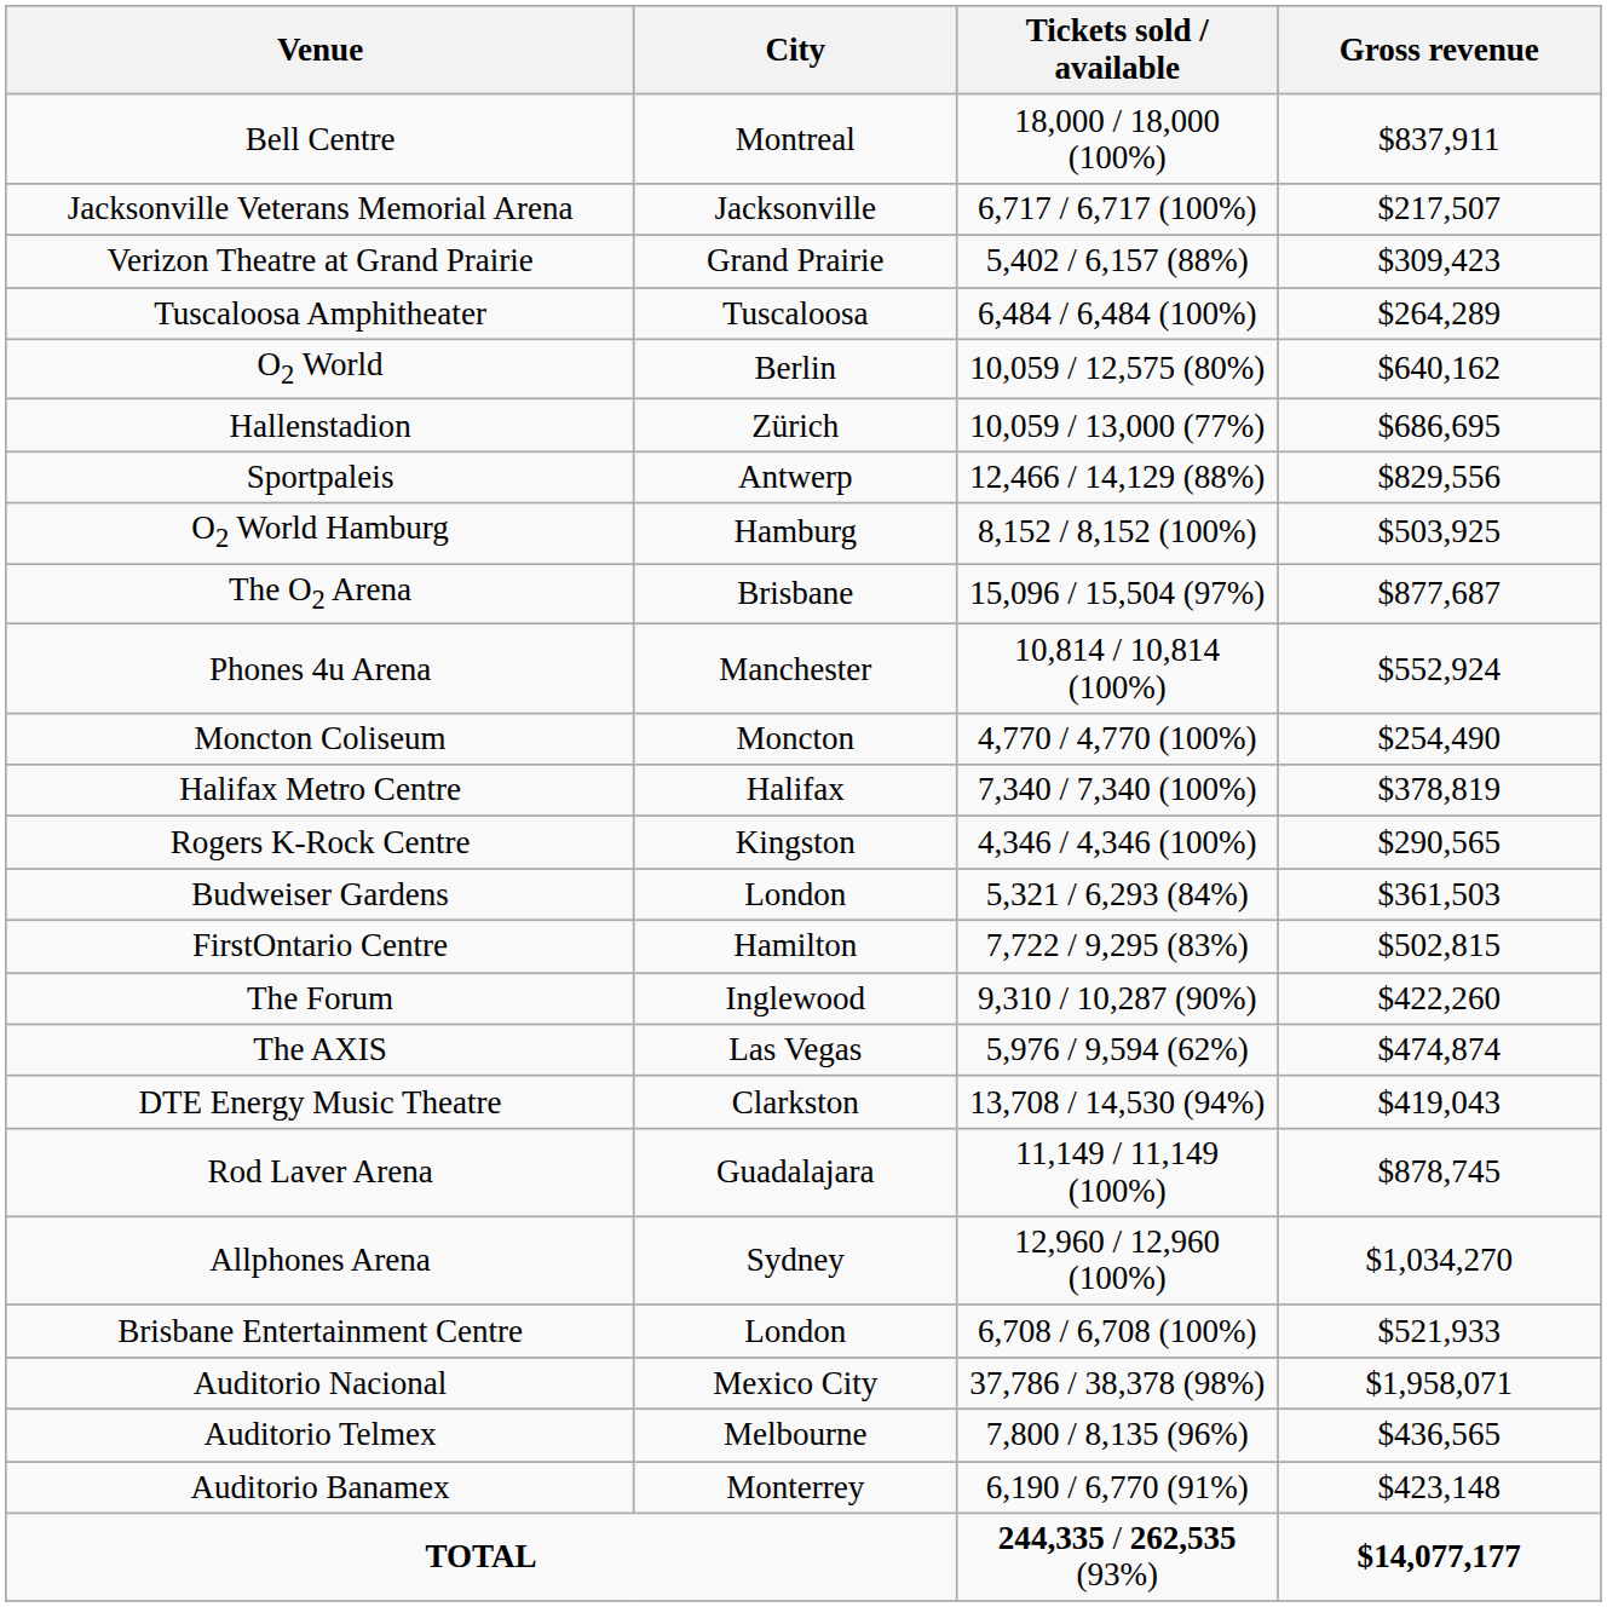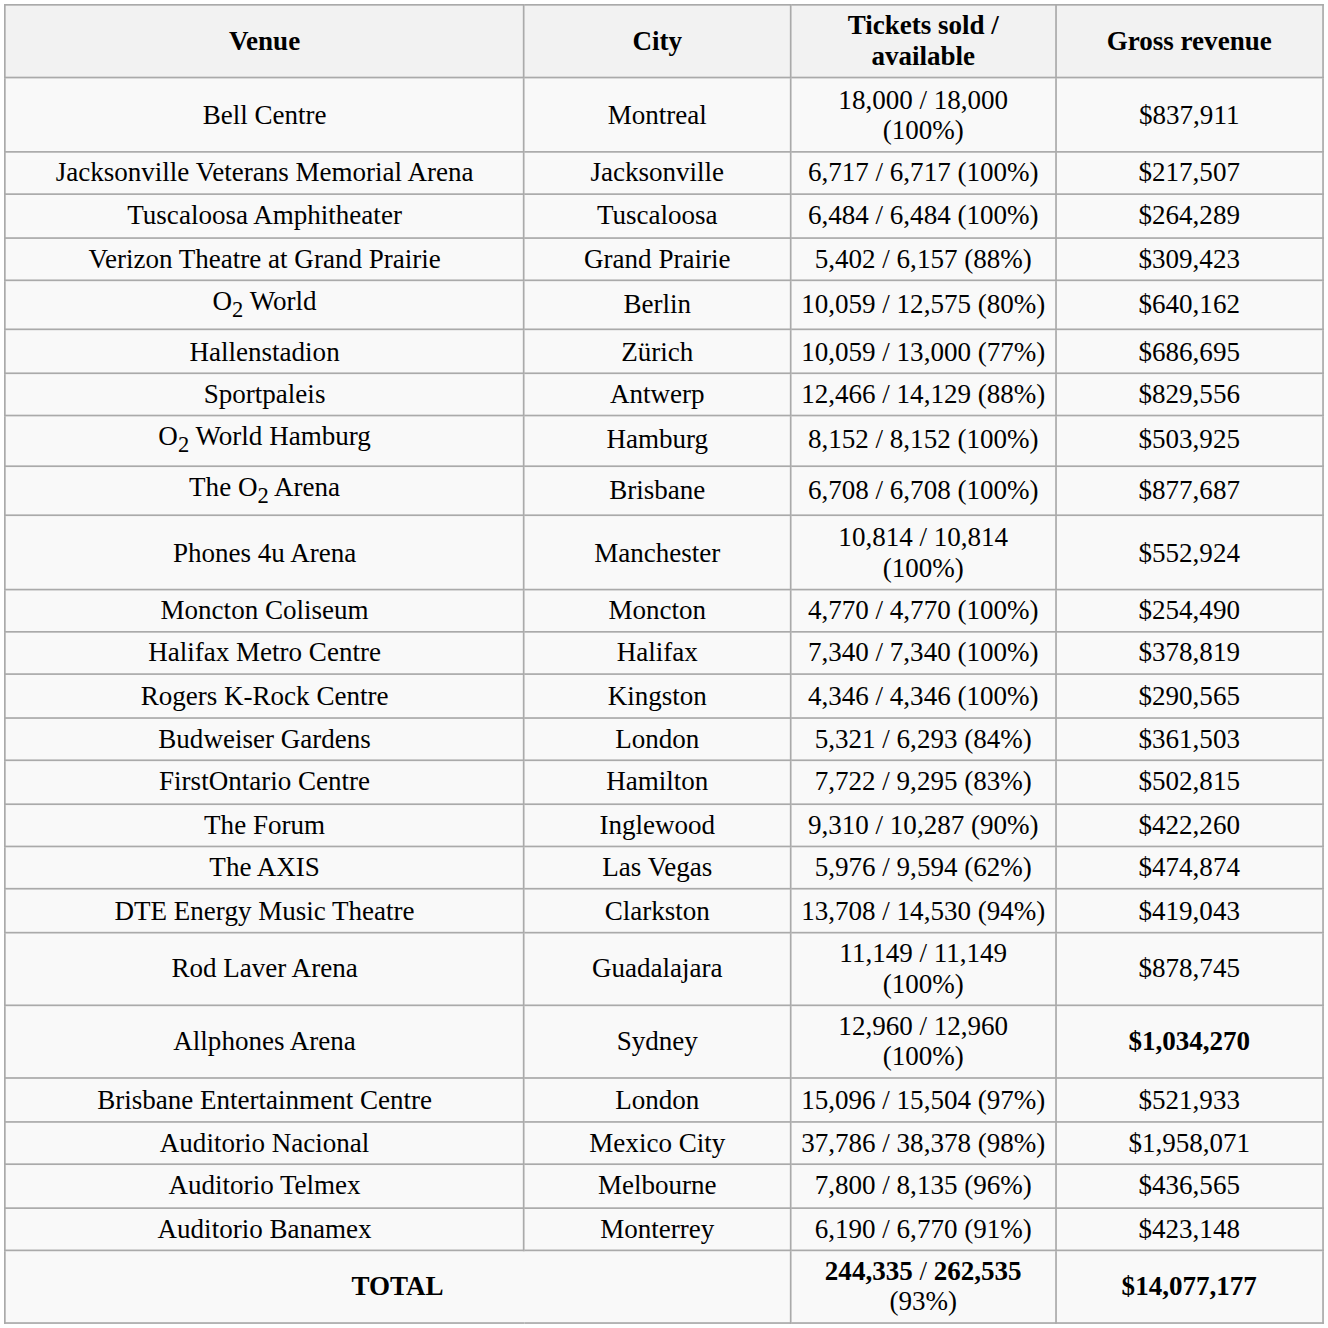rows swapped: Tuscaloosa Amphitheater <-> Verizon Theatre at Grand Prairie
The O2 Arena | Tickets sold / available: 15,096 / 15,504 (97%) -> 6,708 / 6,708 (100%)
Allphones Arena | Gross revenue: normal -> bold
Brisbane Entertainment Centre | Tickets sold / available: 6,708 / 6,708 (100%) -> 15,096 / 15,504 (97%)
